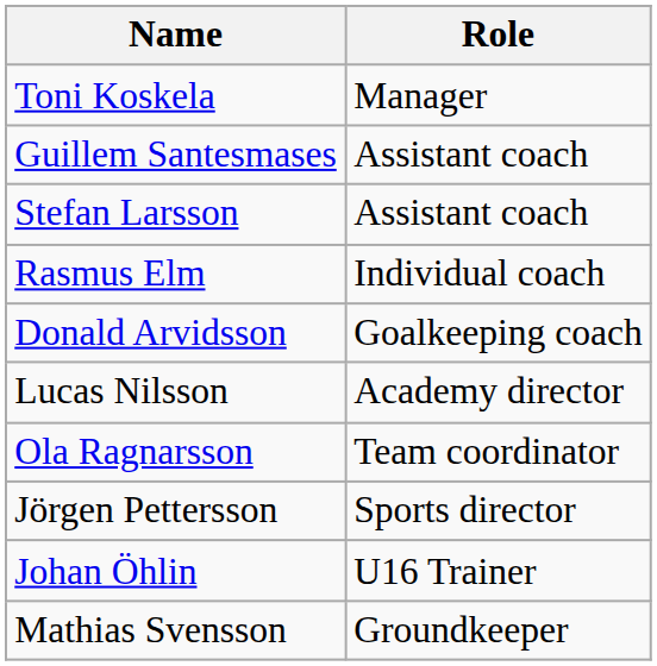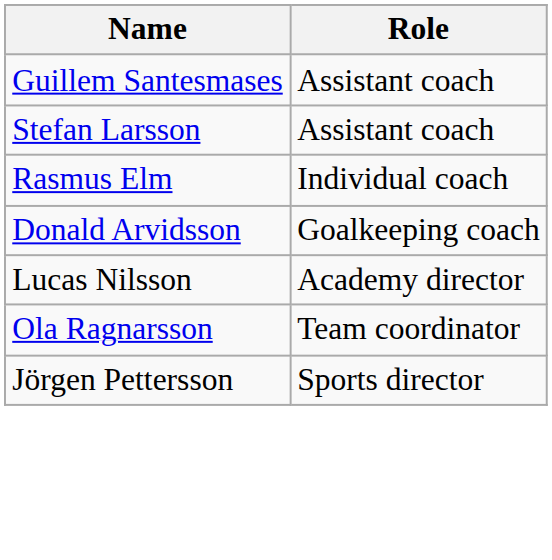- row: Toni Koskela | Manager
- row: Johan Öhlin | U16 Trainer
- row: Mathias Svensson | Groundkeeper
